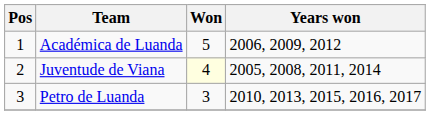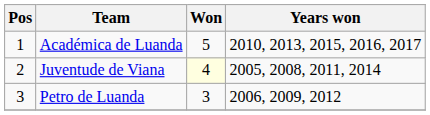Académica de Luanda | Years won: 2006, 2009, 2012 -> 2010, 2013, 2015, 2016, 2017
Petro de Luanda | Years won: 2010, 2013, 2015, 2016, 2017 -> 2006, 2009, 2012
